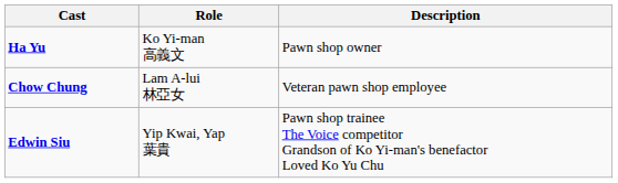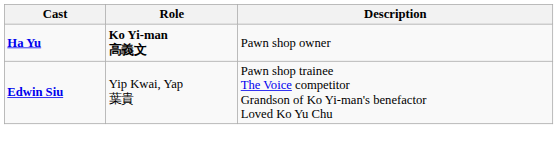Ha Yu | Role: normal -> bold
- row: Chow Chung | Lam A-lui 林亞女 | Veteran pawn shop employee
